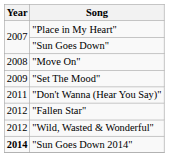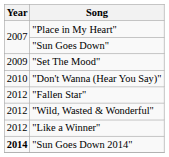- row: 2008 | "Move On"
"Don't Wanna (Hear You Say)" | Year: 2011 -> 2010
+ row: 2012 | "Like a Winner"
